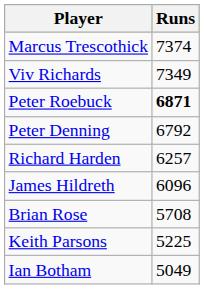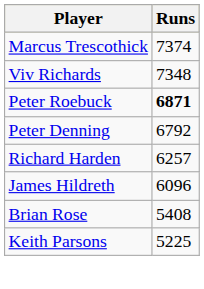Viv Richards | Runs: 7349 -> 7348
Brian Rose | Runs: 5708 -> 5408
- row: Ian Botham | 5049
